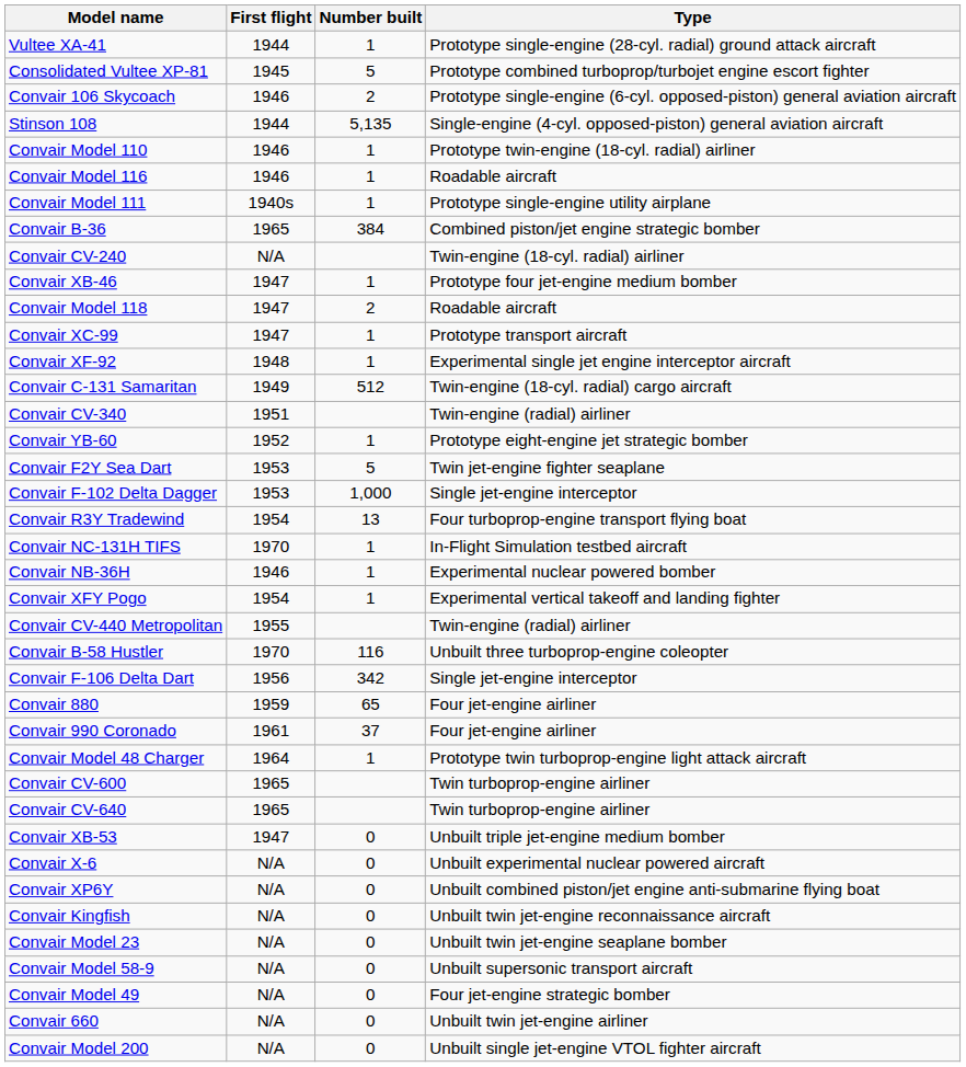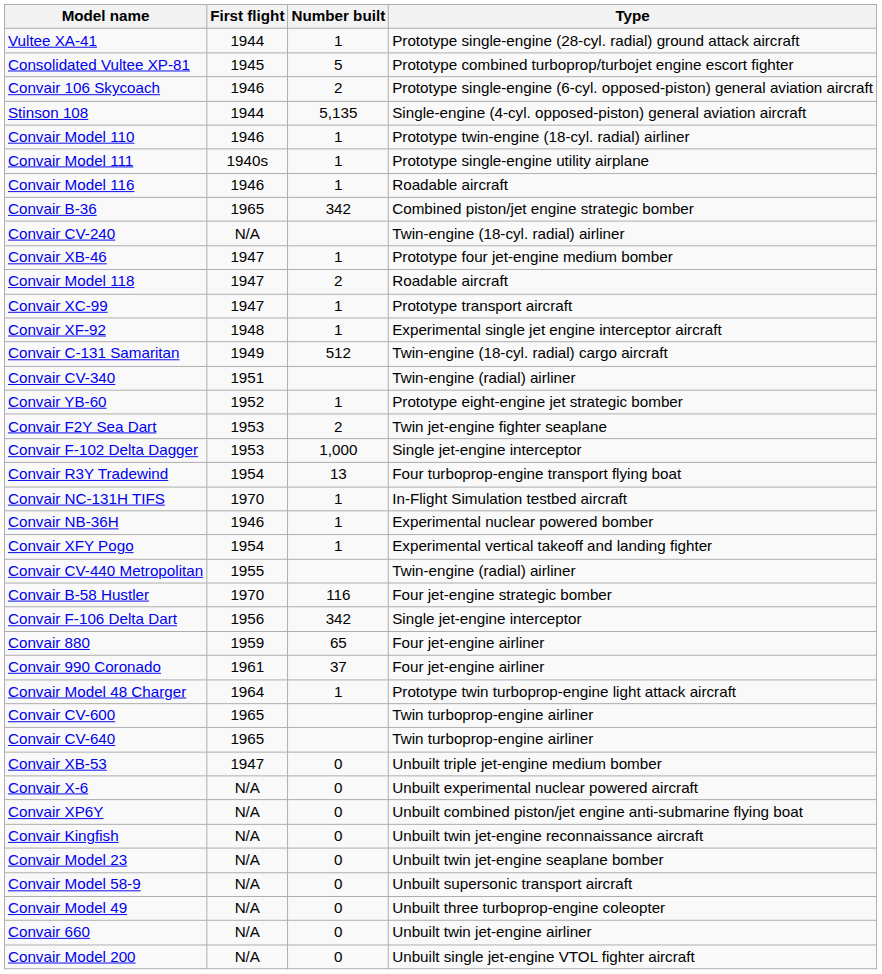rows swapped: Convair Model 111 <-> Convair Model 116
Convair B-36 | Number built: 384 -> 342
Convair F2Y Sea Dart | Number built: 5 -> 2
Convair B-58 Hustler | Type: Unbuilt three turboprop-engine coleopter -> Four jet-engine strategic bomber
Convair Model 49 | Type: Four jet-engine strategic bomber -> Unbuilt three turboprop-engine coleopter
